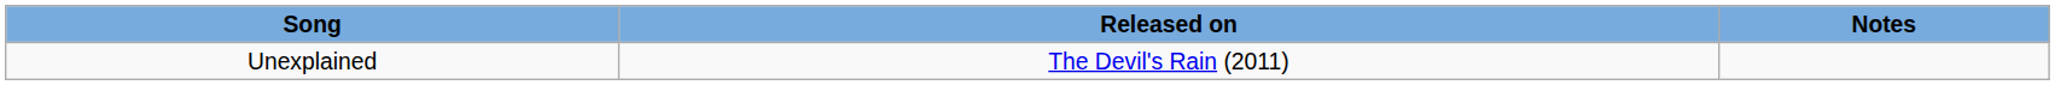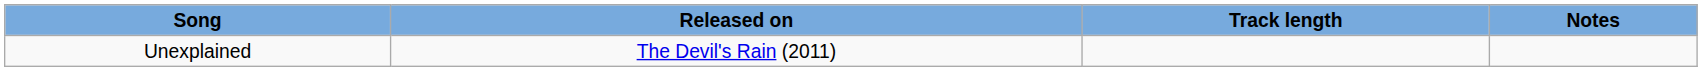+ column: Track length
